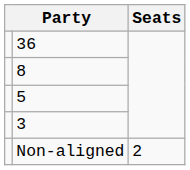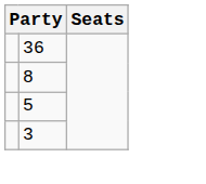- row: Non-aligned | 2
